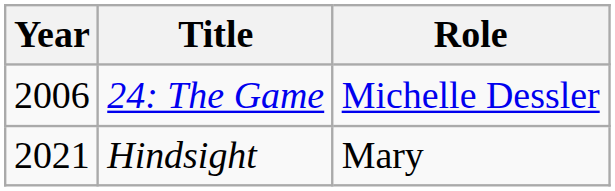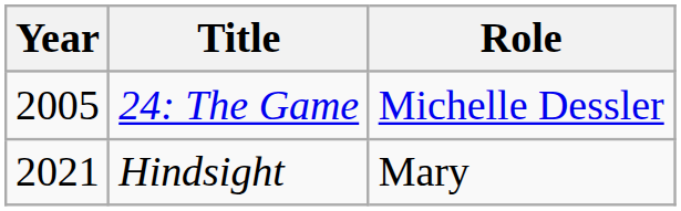24: The Game | Year: 2006 -> 2005
